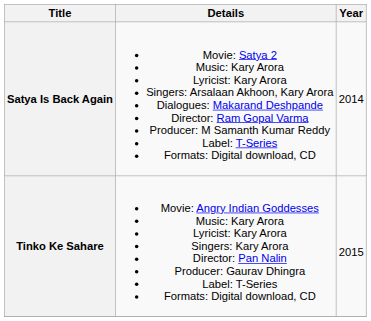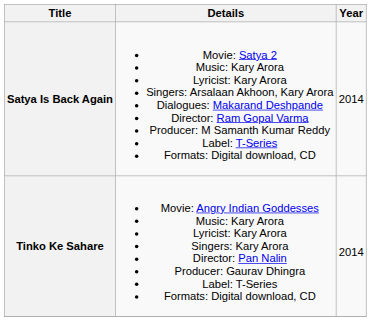Tinko Ke Sahare | Year: 2015 -> 2014
